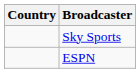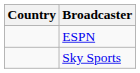rows swapped: Sky Sports <-> ESPN
